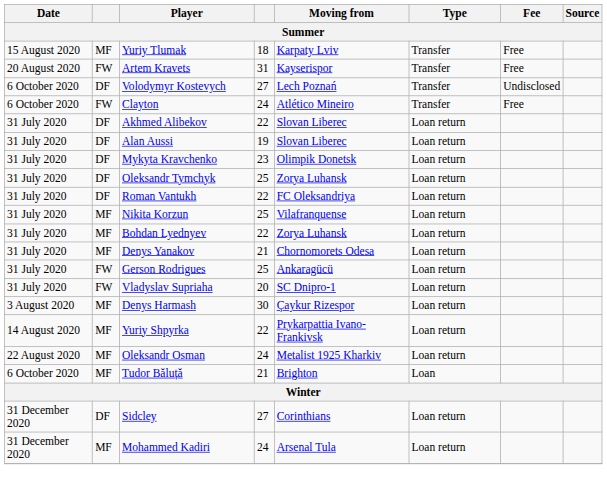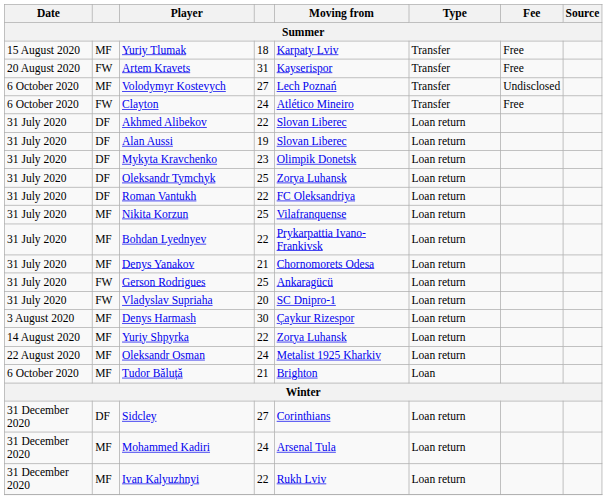Volodymyr Kostevych | column 2: DF -> MF
Bohdan Lyednyev | Moving from: Zorya Luhansk -> Prykarpattia Ivano-Frankivsk
Yuriy Shpyrka | Moving from: Prykarpattia Ivano-Frankivsk -> Zorya Luhansk
+ row: 31 December 2020 | MF | Ivan Kalyuzhnyi | 22 | Rukh Lviv | Loan return
